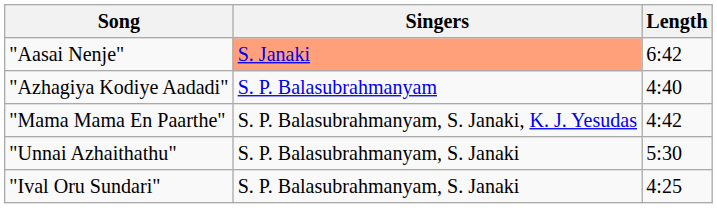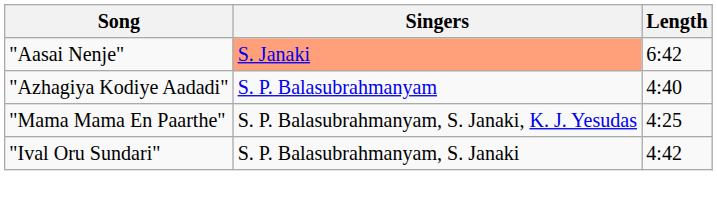"Mama Mama En Paarthe" | Length: 4:42 -> 4:25
- row: "Unnai Azhaithathu" | S. P. Balasubrahmanyam, S. Janaki | 5:30
"Ival Oru Sundari" | Length: 4:25 -> 4:42
